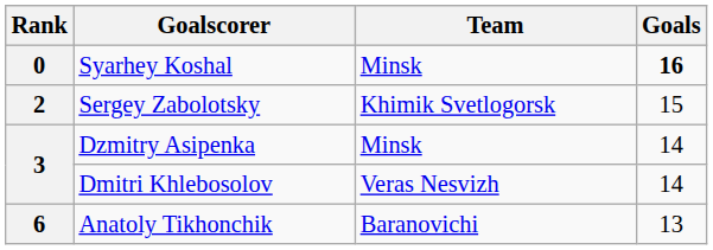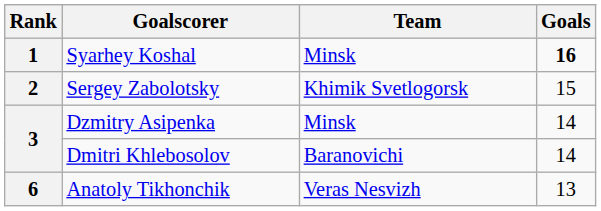Syarhey Koshal | Rank: 0 -> 1
Dmitri Khlebosolov | Team: Veras Nesvizh -> Baranovichi
Anatoly Tikhonchik | Team: Baranovichi -> Veras Nesvizh
